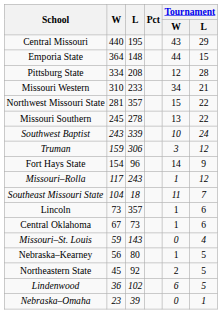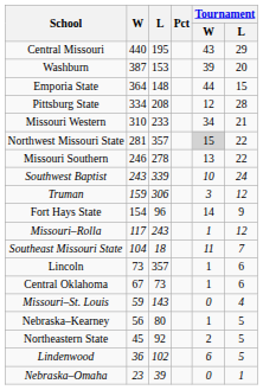+ row: Washburn | 387 | 153 | 39 | 20
Northwest Missouri State | Tournament / W: no background -> lightgrey background
Missouri Southern | W: 245 -> 246
